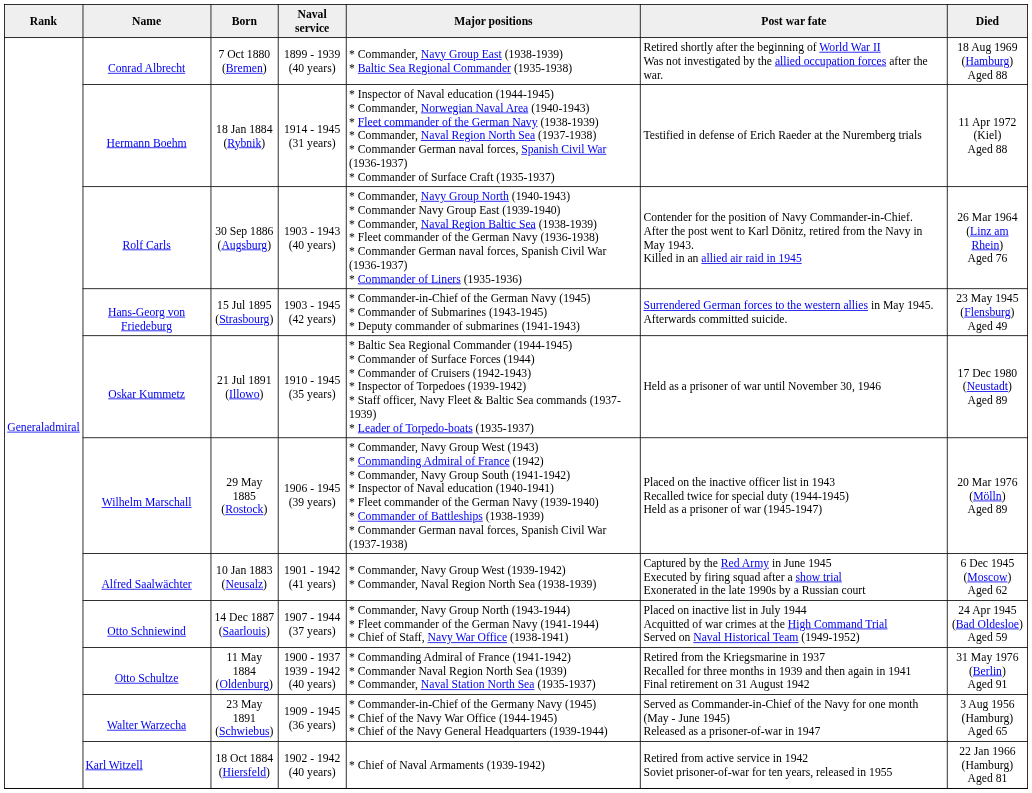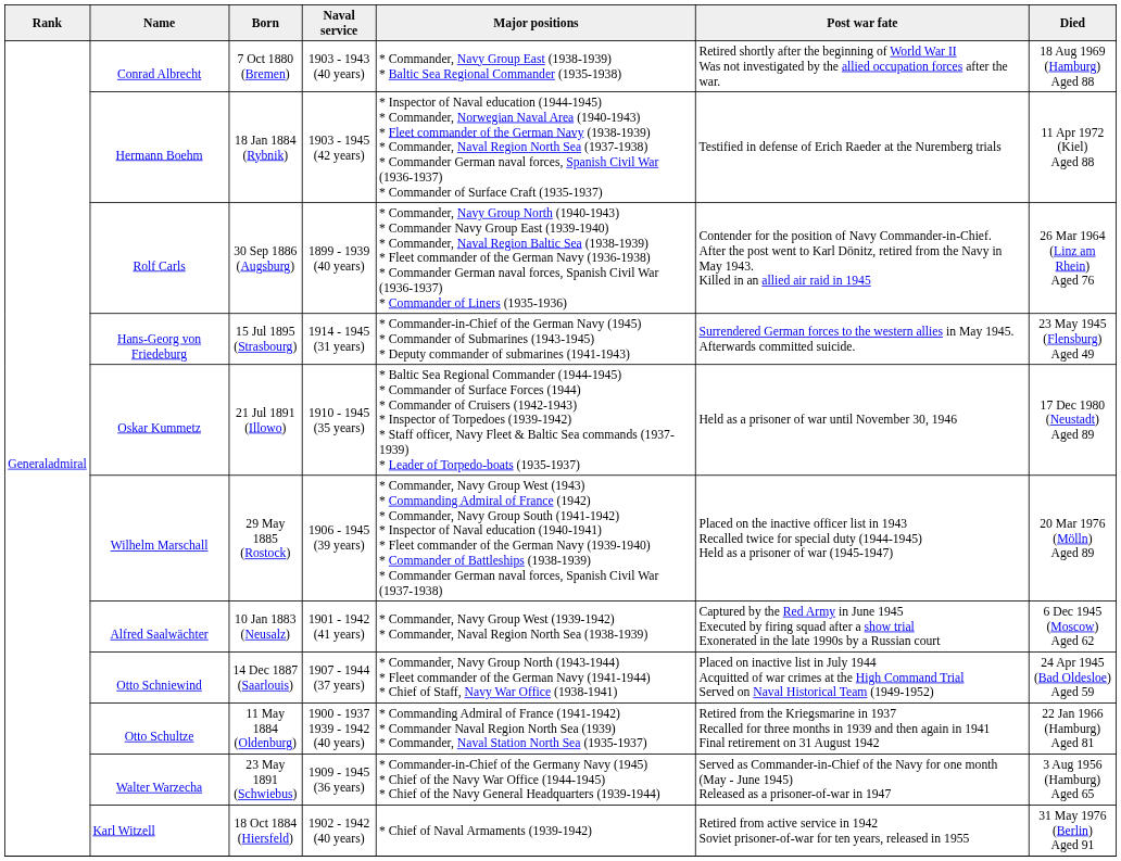Conrad Albrecht | Naval service: 1899 - 1939 (40 years) -> 1903 - 1943 (40 years)
Hermann Boehm | Naval service: 1914 - 1945 (31 years) -> 1903 - 1945 (42 years)
Rolf Carls | Naval service: 1903 - 1943 (40 years) -> 1899 - 1939 (40 years)
Hans-Georg von Friedeburg | Naval service: 1903 - 1945 (42 years) -> 1914 - 1945 (31 years)
Otto Schultze | Died: 31 May 1976 (Berlin) Aged 91 -> 22 Jan 1966 (Hamburg) Aged 81
Karl Witzell | Died: 22 Jan 1966 (Hamburg) Aged 81 -> 31 May 1976 (Berlin) Aged 91
